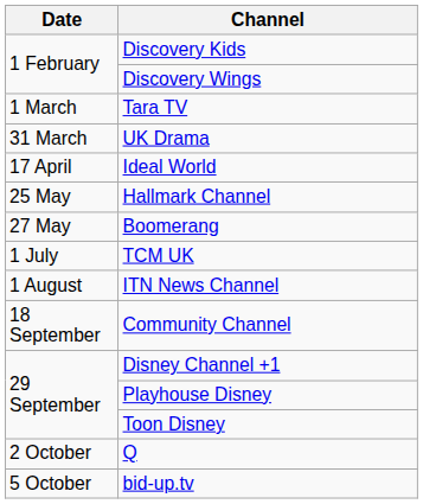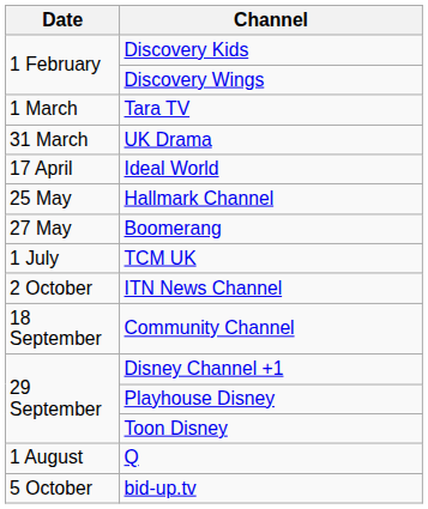ITN News Channel | Date: 1 August -> 2 October
Q | Date: 2 October -> 1 August
